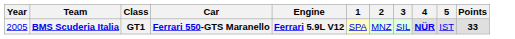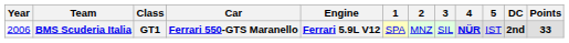+ column: DC | 2nd
BMS Scuderia Italia | Year: 2005 -> 2006
